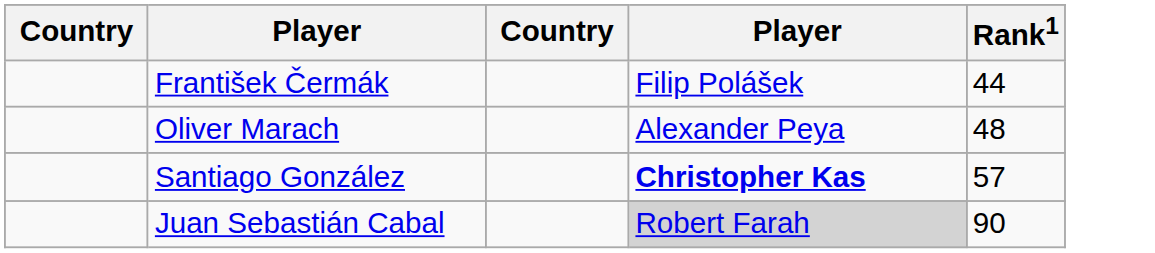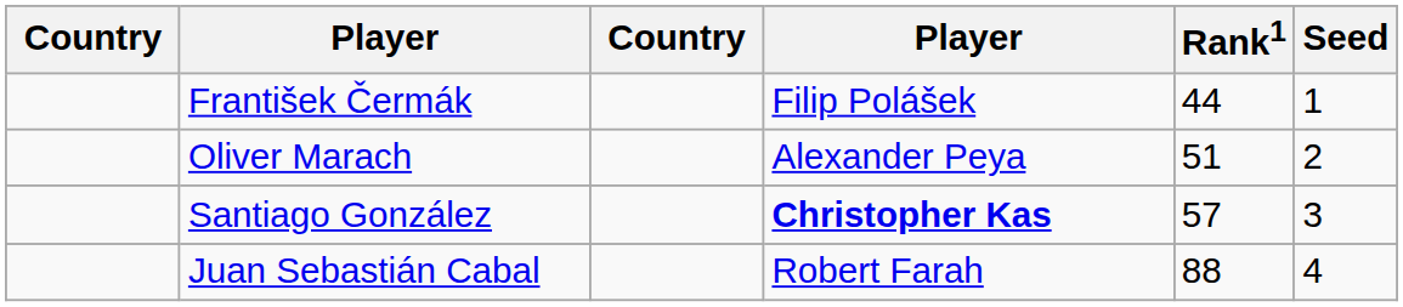+ column: Seed | 1 | 2 | 3 | 4
Oliver Marach | Rank1: 48 -> 51
Juan Sebastián Cabal | column 4: lightgrey background -> no background
Juan Sebastián Cabal | Rank1: 90 -> 88
